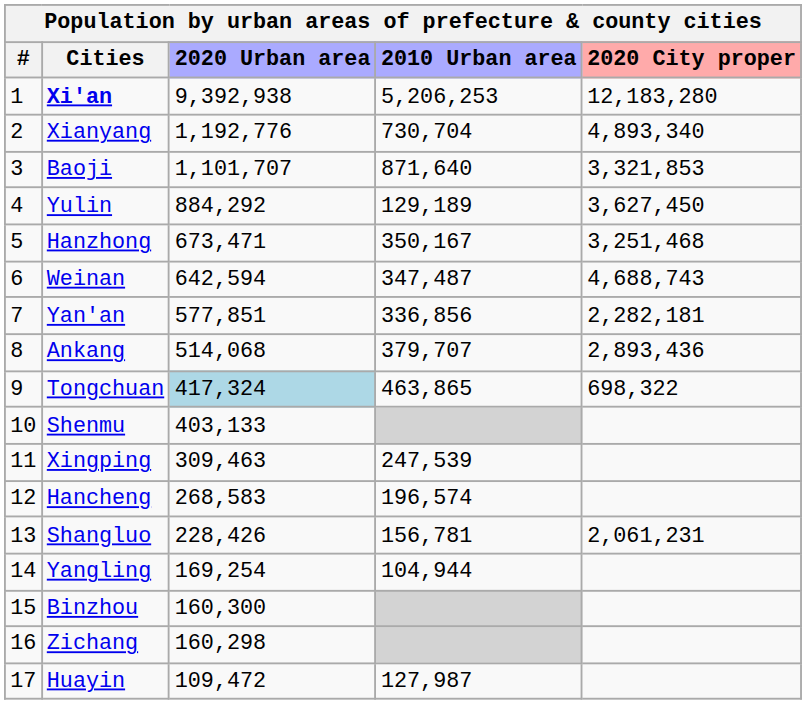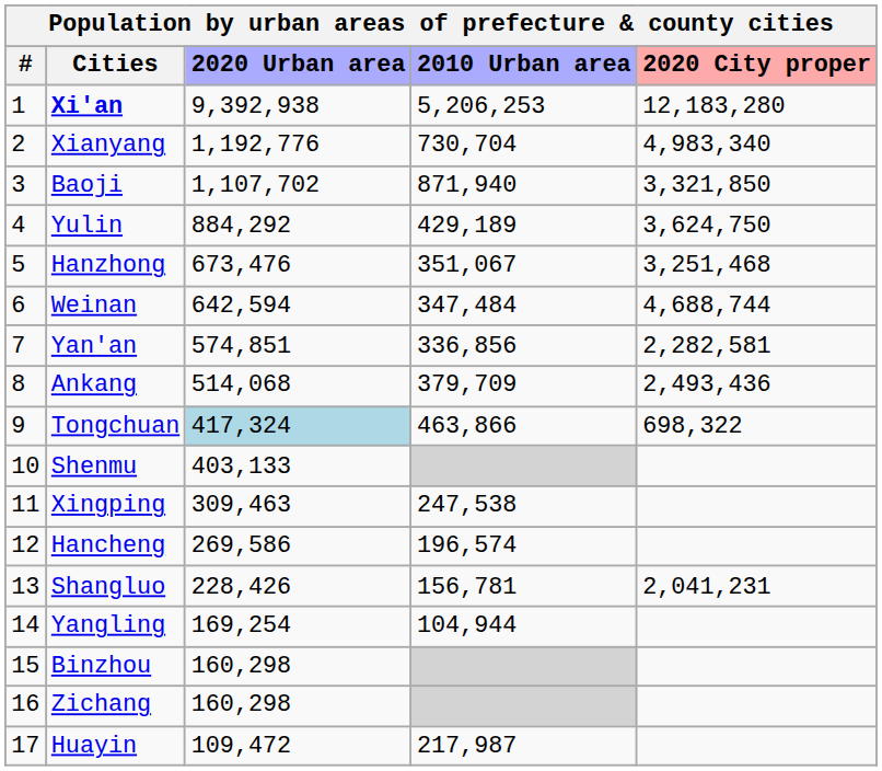Xianyang | 2020 City proper: 4,893,340 -> 4,983,340
Baoji | 2020 Urban area: 1,101,707 -> 1,107,702
Baoji | 2010 Urban area: 871,640 -> 871,940
Baoji | 2020 City proper: 3,321,853 -> 3,321,850
Yulin | 2010 Urban area: 129,189 -> 429,189
Yulin | 2020 City proper: 3,627,450 -> 3,624,750
Hanzhong | 2020 Urban area: 673,471 -> 673,476
Hanzhong | 2010 Urban area: 350,167 -> 351,067
Weinan | 2010 Urban area: 347,487 -> 347,484
Weinan | 2020 City proper: 4,688,743 -> 4,688,744
Yan'an | 2020 Urban area: 577,851 -> 574,851
Yan'an | 2020 City proper: 2,282,181 -> 2,282,581
Ankang | 2010 Urban area: 379,707 -> 379,709
Ankang | 2020 City proper: 2,893,436 -> 2,493,436
Tongchuan | 2010 Urban area: 463,865 -> 463,866
Xingping | 2010 Urban area: 247,539 -> 247,538
Hancheng | 2020 Urban area: 268,583 -> 269,586
Shangluo | 2020 City proper: 2,061,231 -> 2,041,231
Binzhou | 2020 Urban area: 160,300 -> 160,298
Huayin | 2010 Urban area: 127,987 -> 217,987
